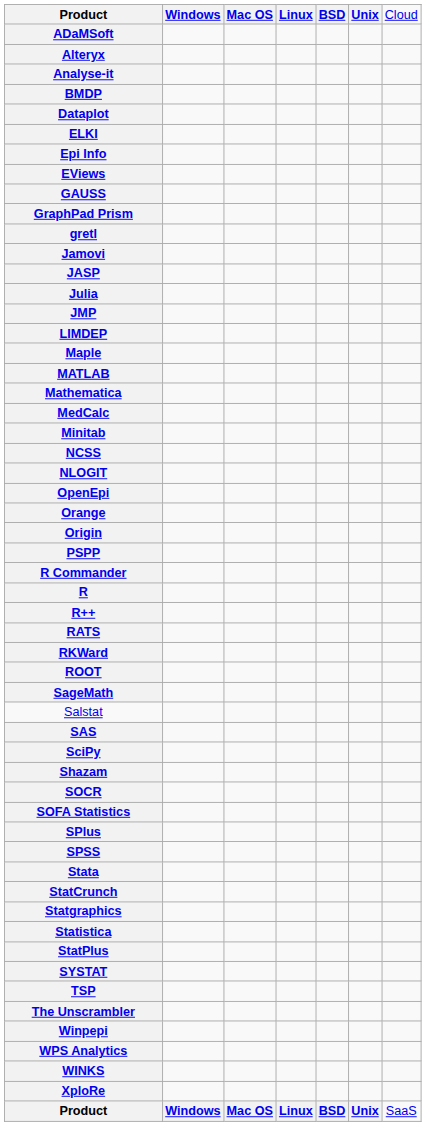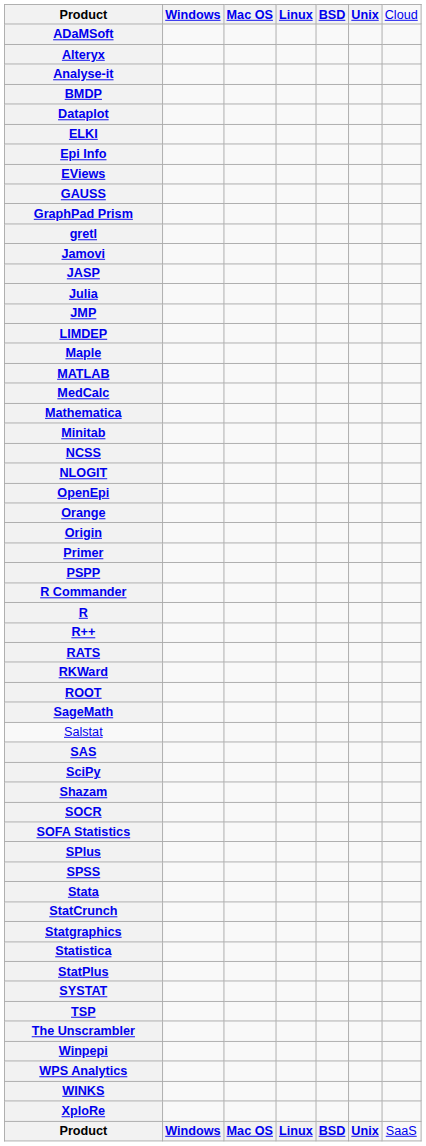rows swapped: Mathematica <-> MedCalc
+ row: Primer
